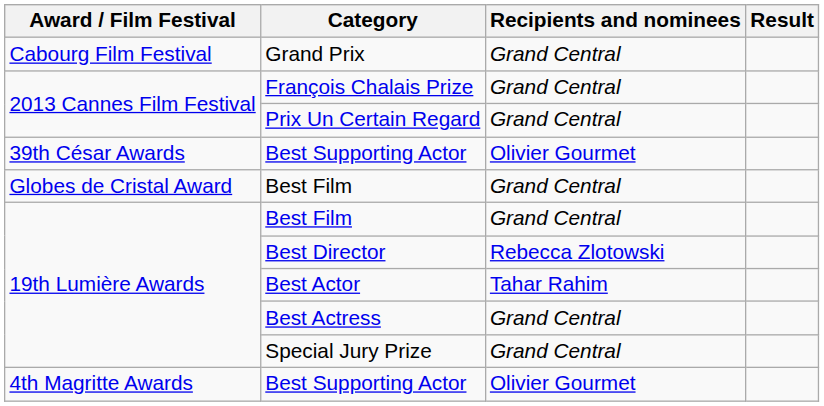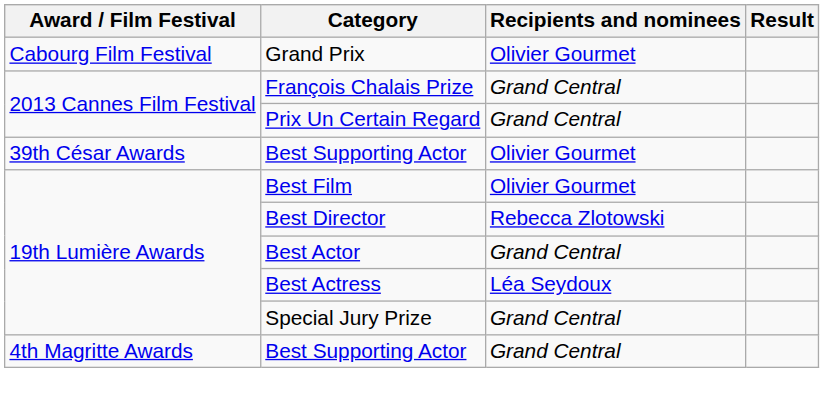Grand Prix | Recipients and nominees: Grand Central -> Olivier Gourmet
- row: Globes de Cristal Award | Best Film | Grand Central
19th Lumière Awards / Best Film | Recipients and nominees: Grand Central -> Olivier Gourmet
Best Actor | Recipients and nominees: Tahar Rahim -> Grand Central
Best Actress | Recipients and nominees: Grand Central -> Léa Seydoux
4th Magritte Awards / Best Supporting Actor | Recipients and nominees: Olivier Gourmet -> Grand Central
